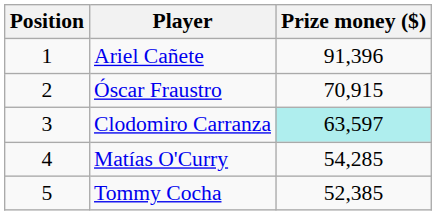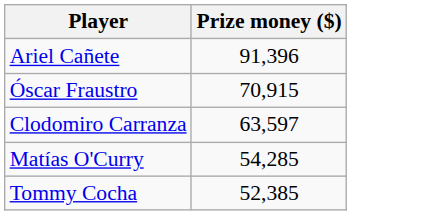- column: Position | 1 | 2 | 3 | 4 | 5
Clodomiro Carranza | Prize money ($): paleturquoise background -> no background
